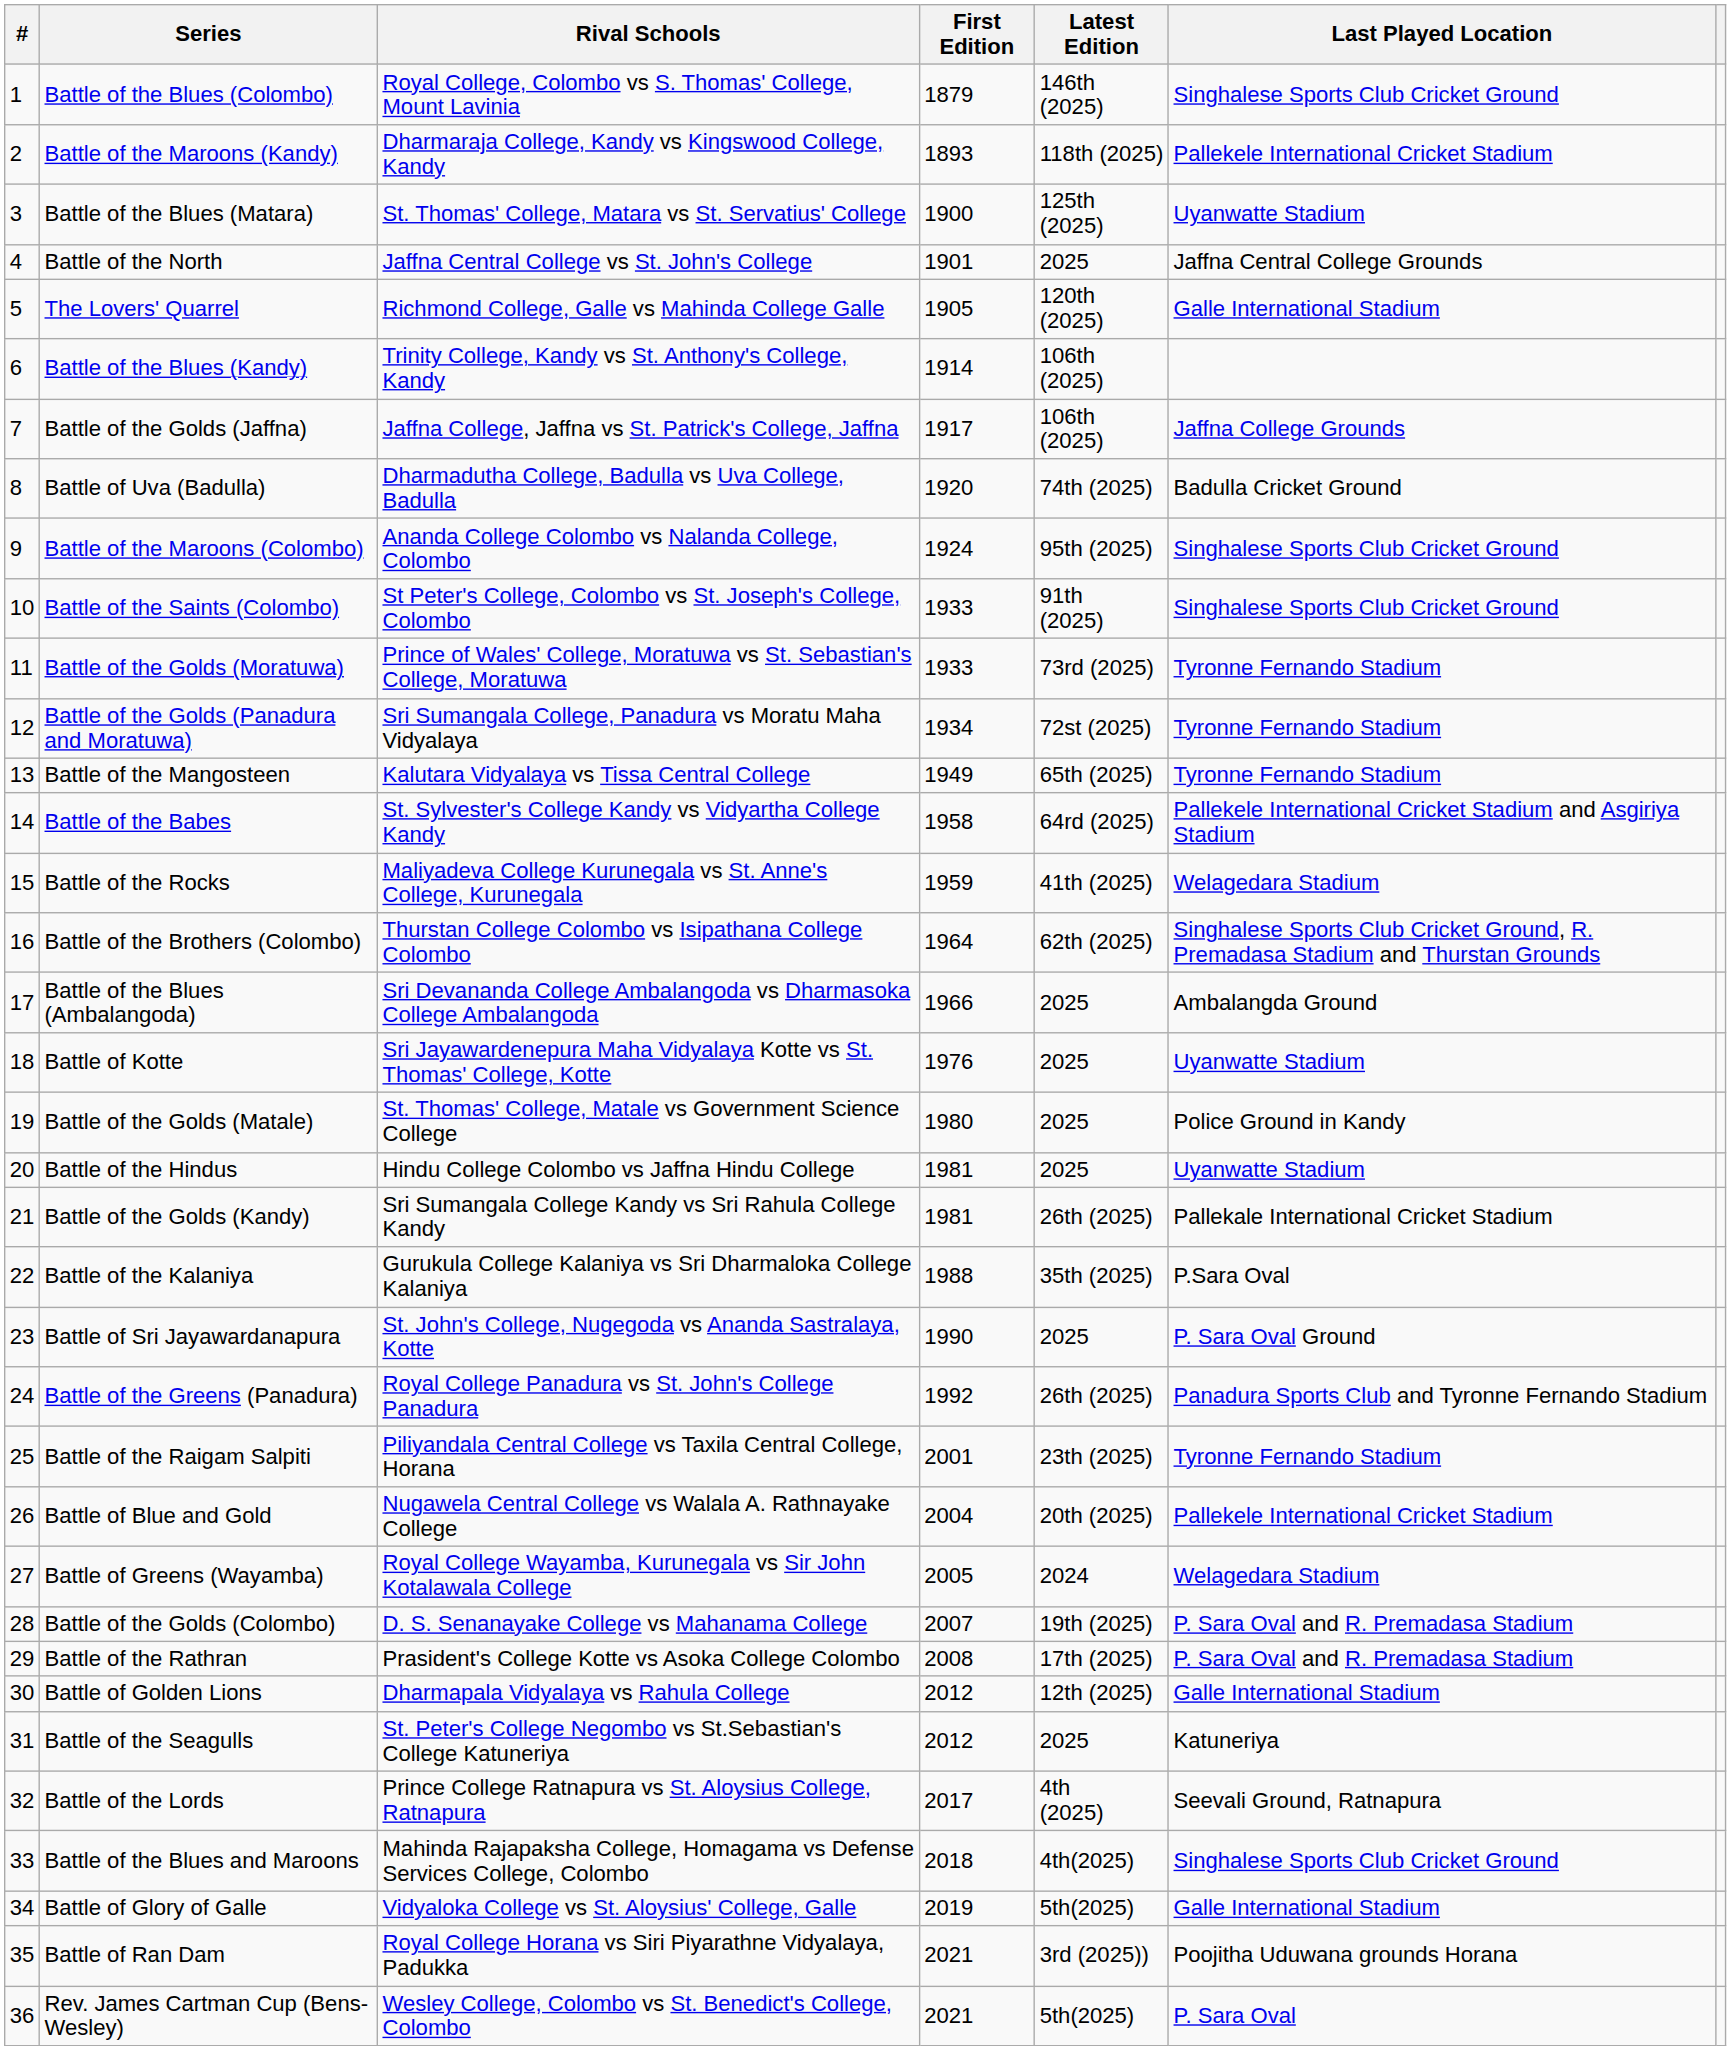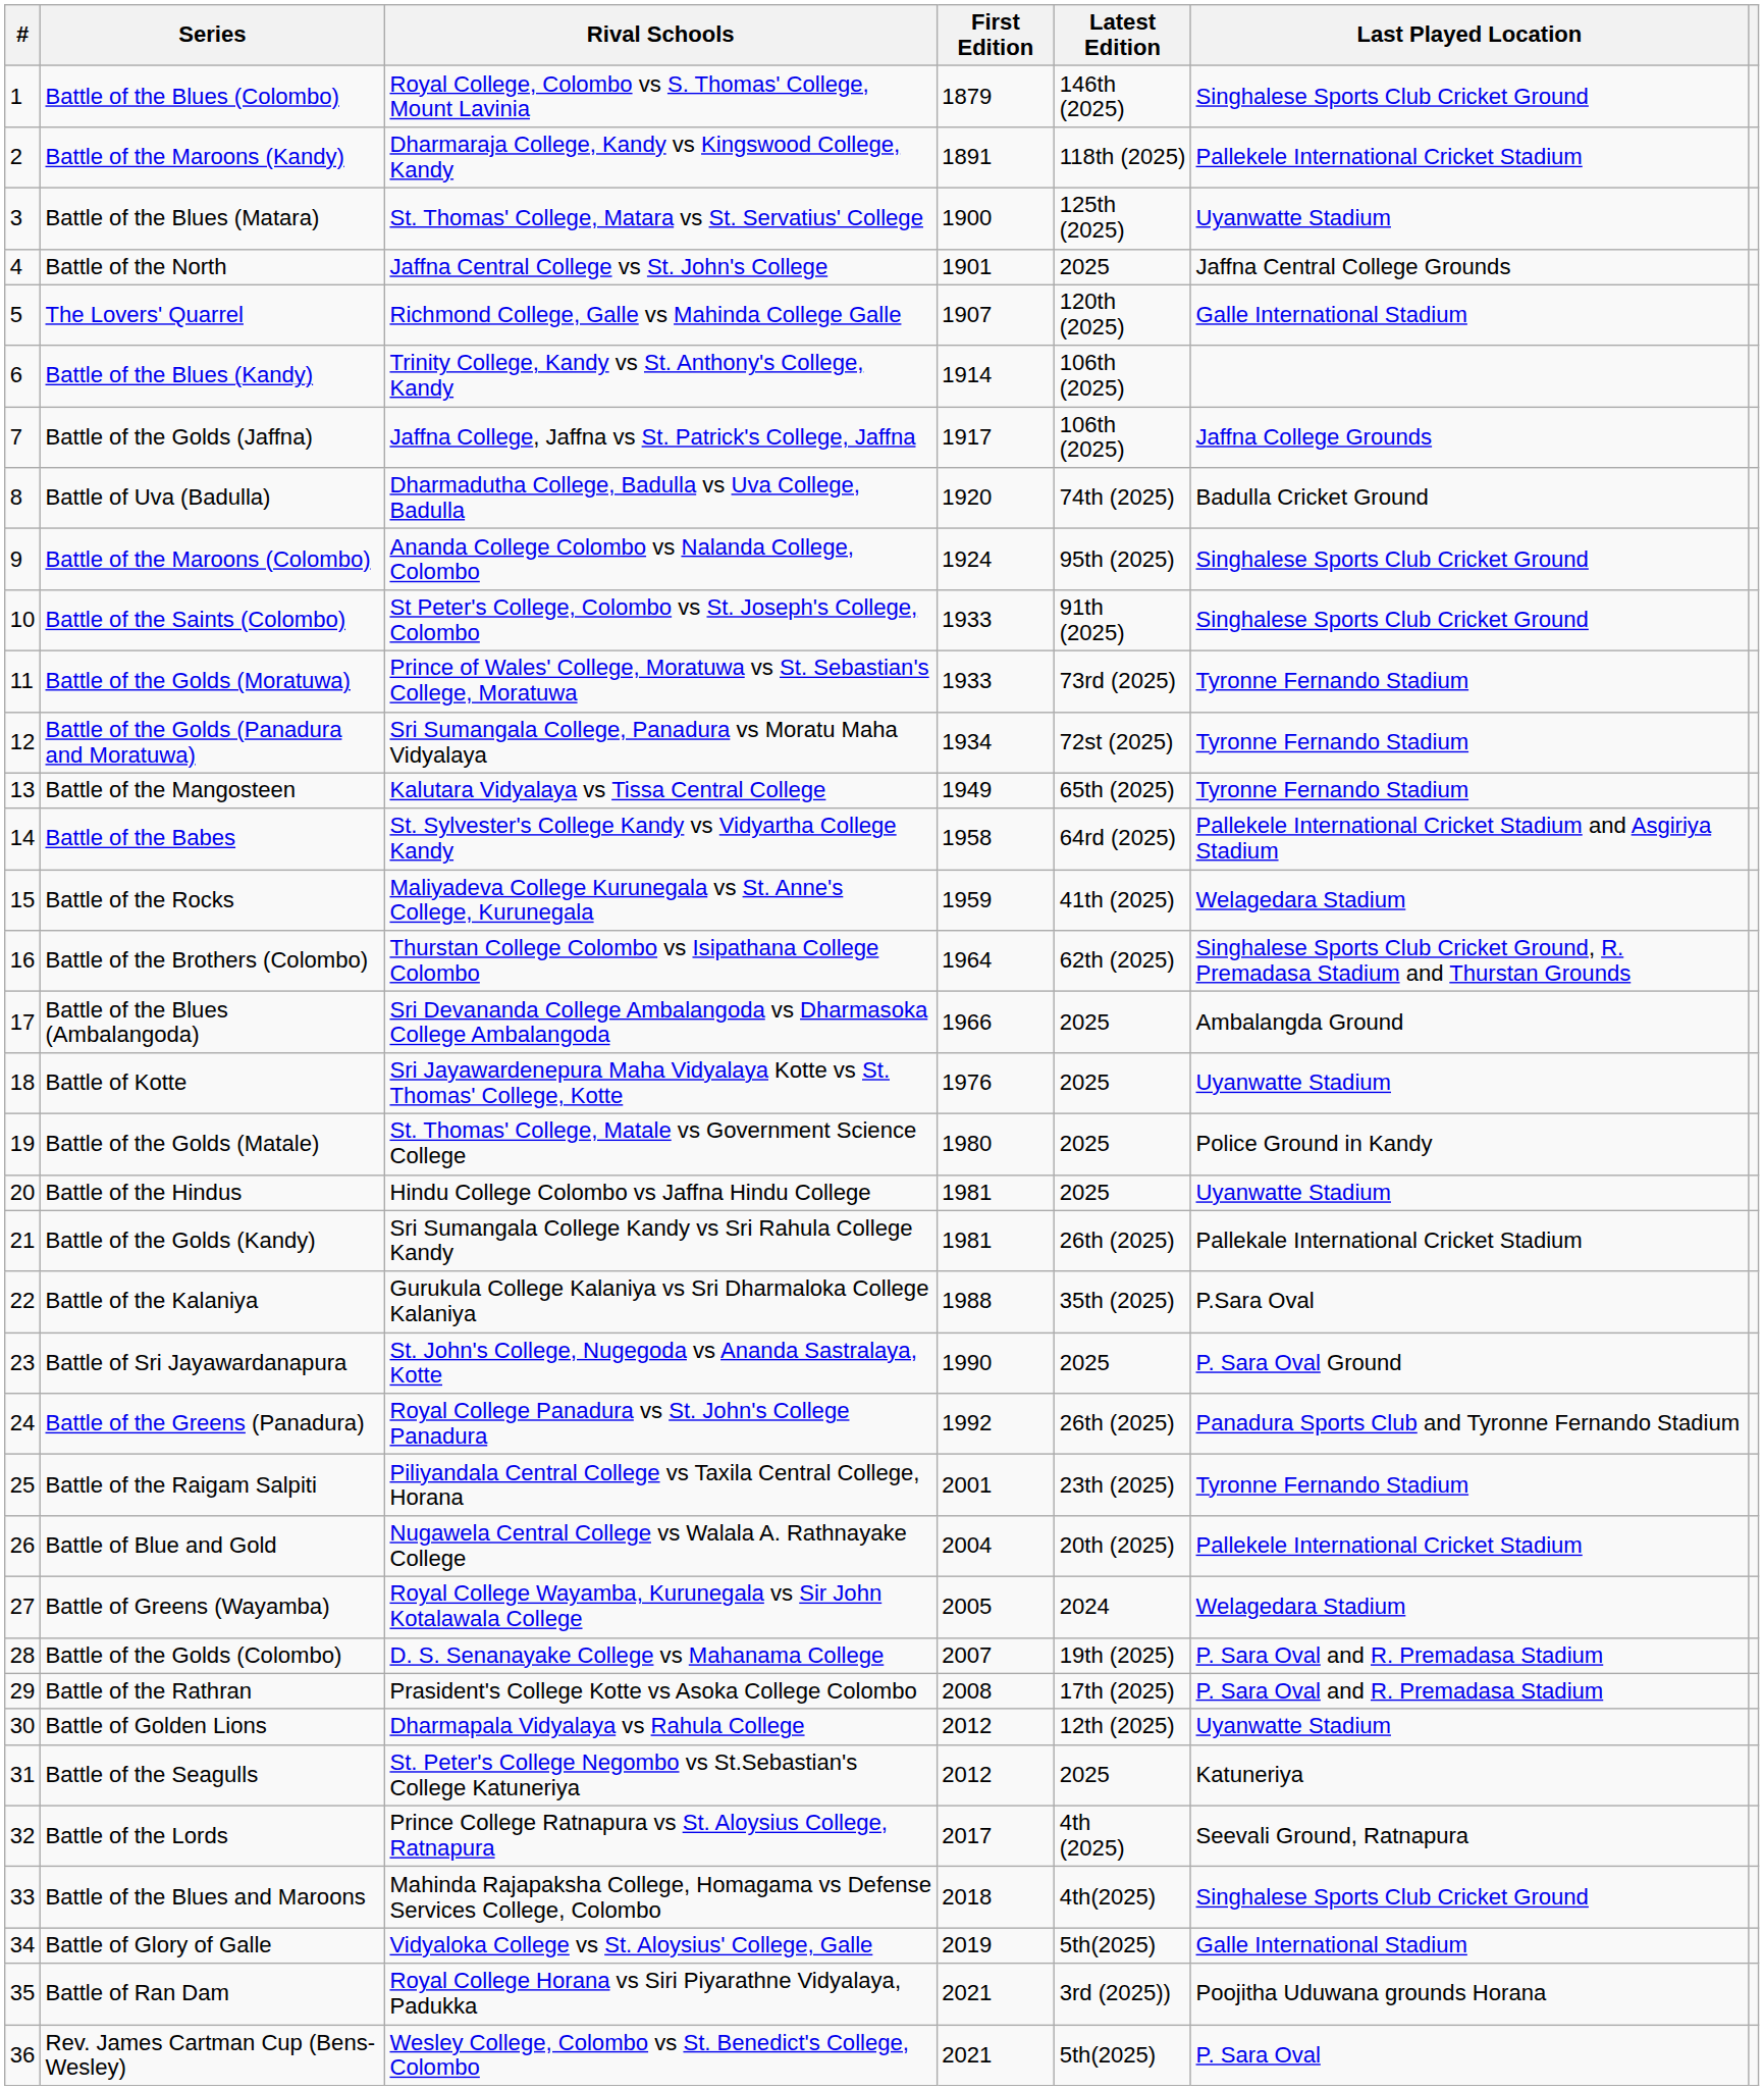Battle of the Maroons (Kandy) | First Edition: 1893 -> 1891
The Lovers' Quarrel | First Edition: 1905 -> 1907
Battle of Golden Lions | Last Played Location: Galle International Stadium -> Uyanwatte Stadium
